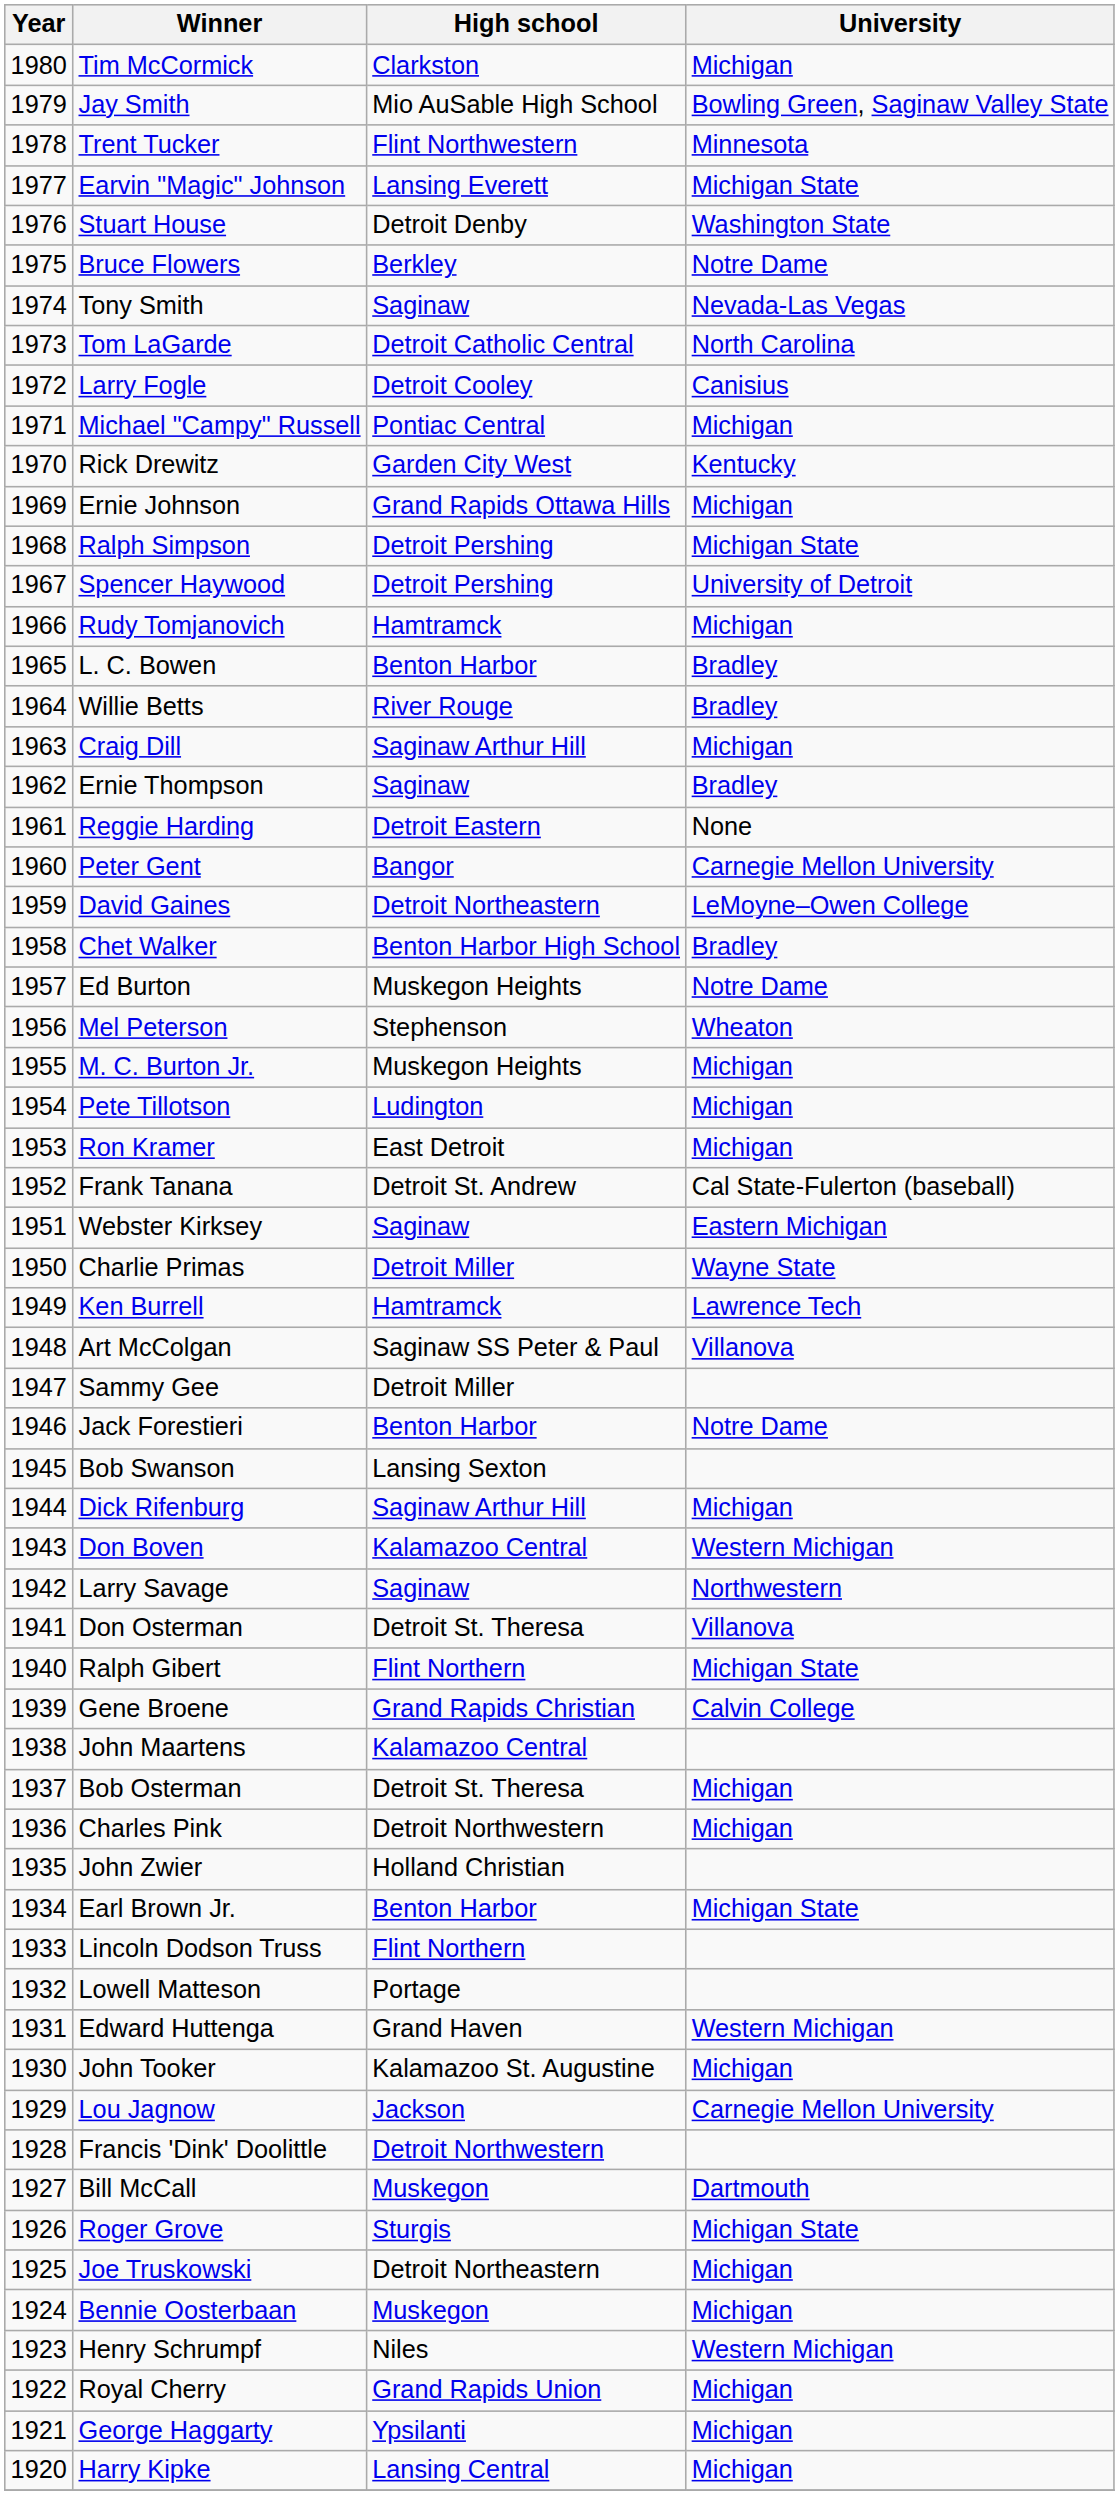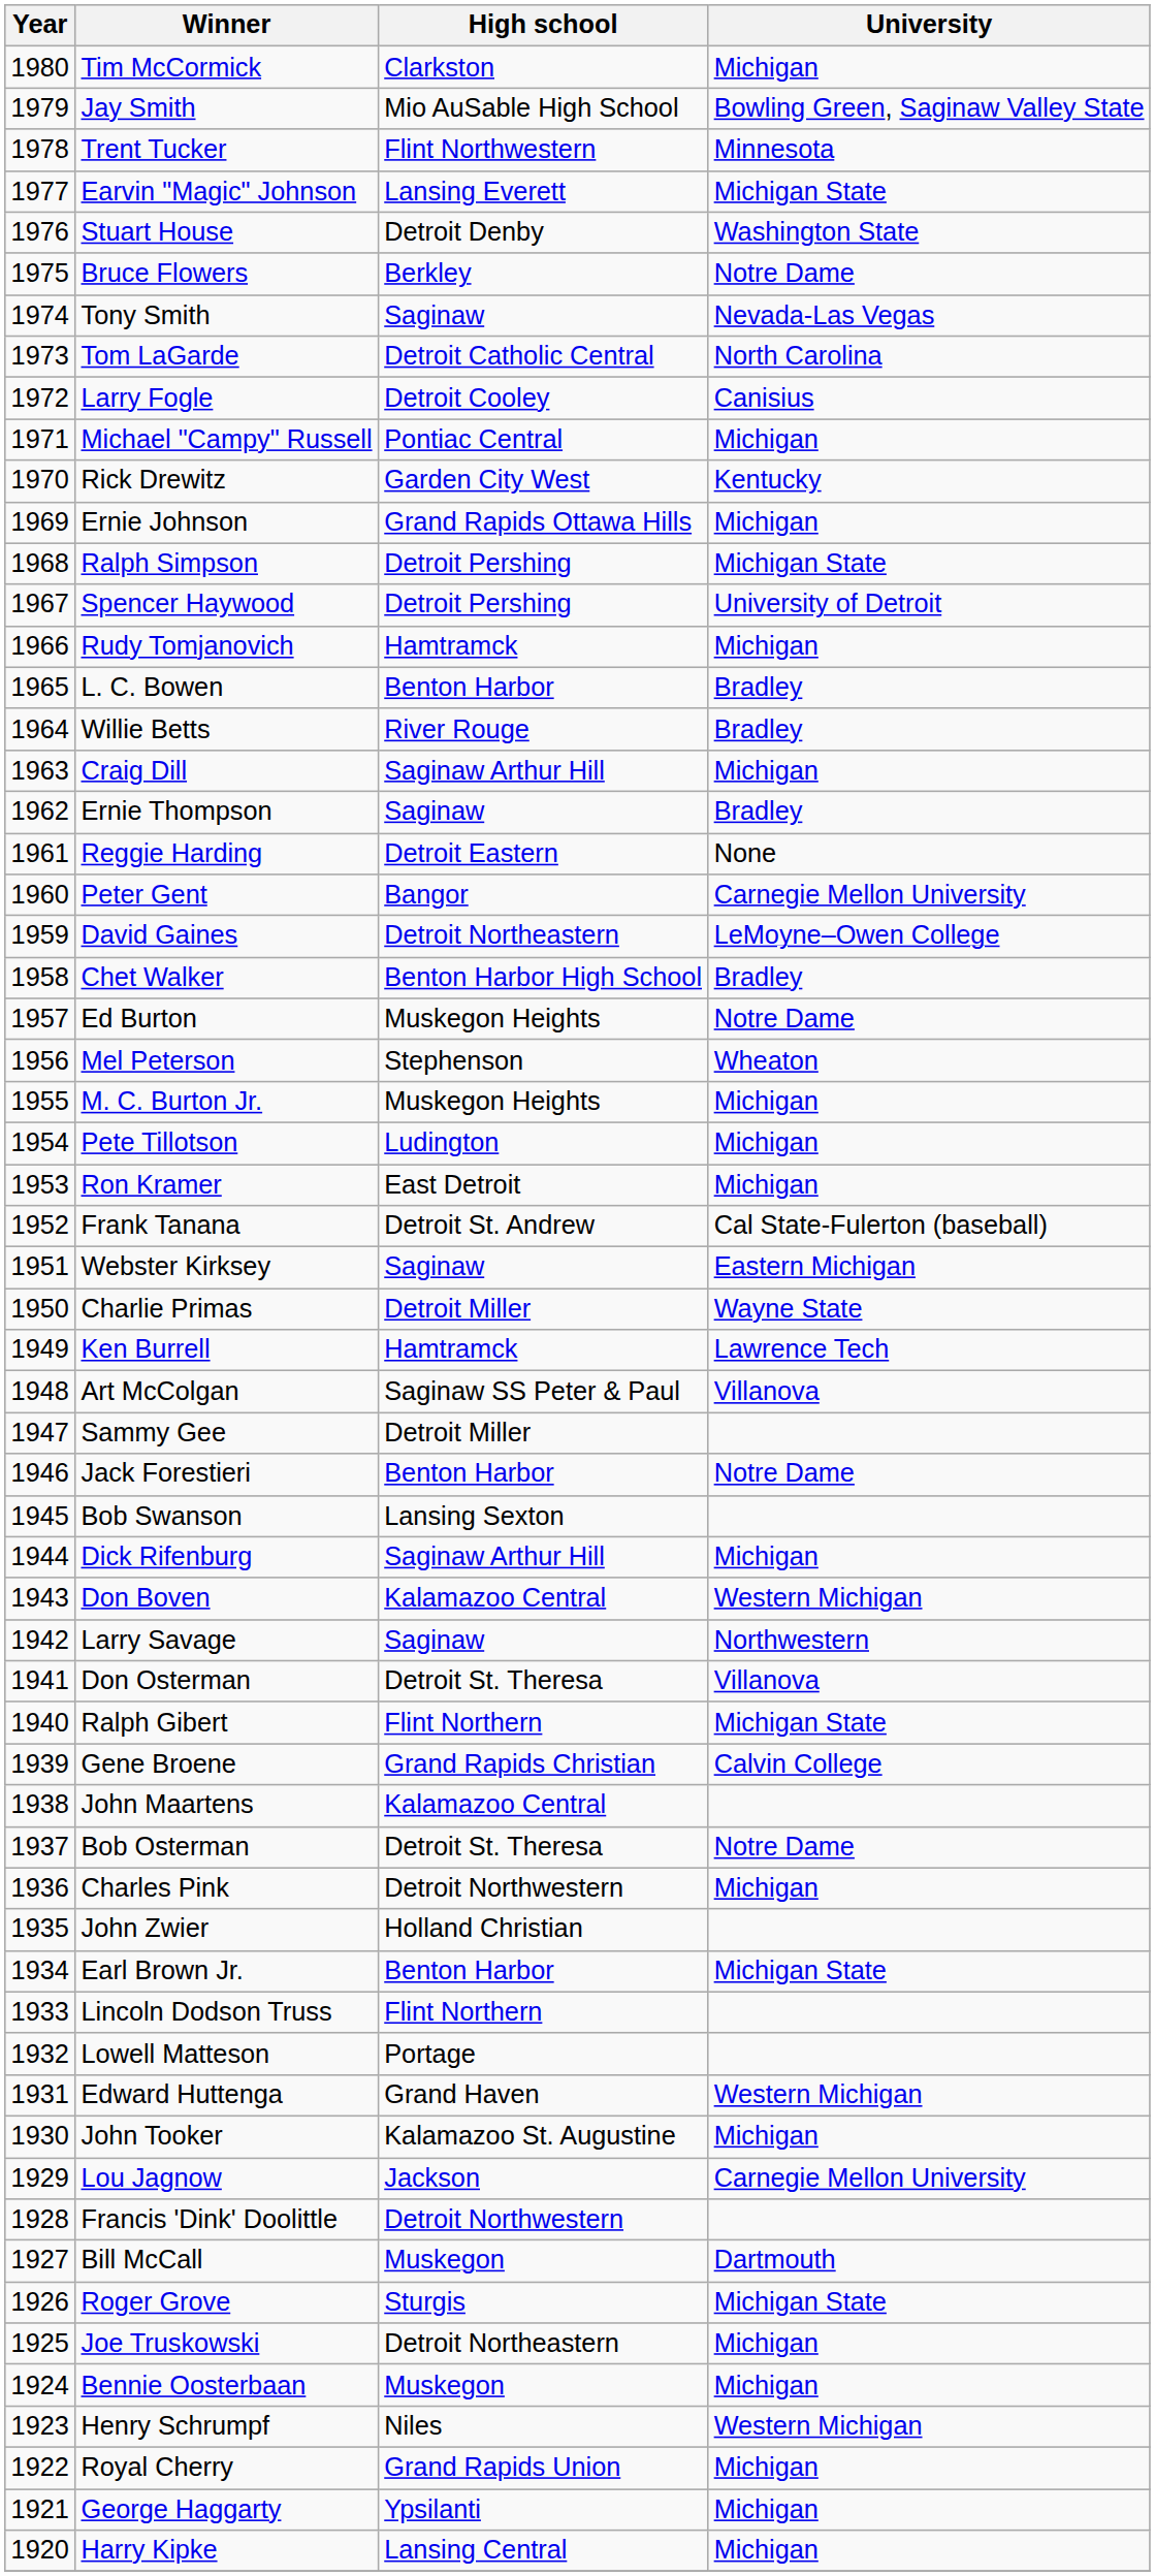Bob Osterman | University: Michigan -> Notre Dame
